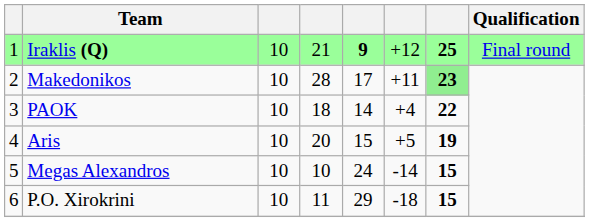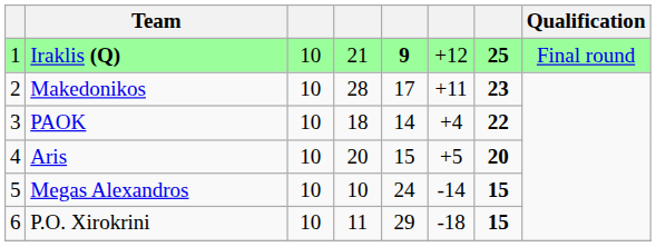Makedonikos | column 7: lightgreen background -> no background
Aris | column 7: 19 -> 20
